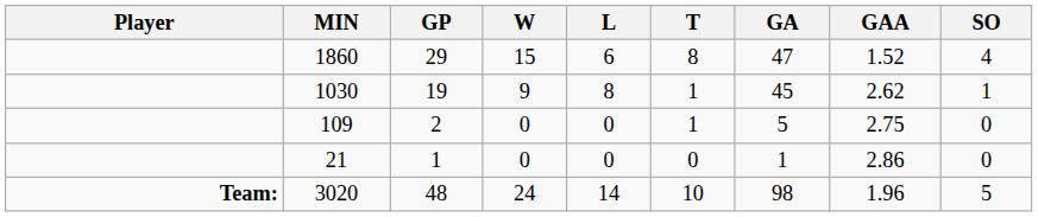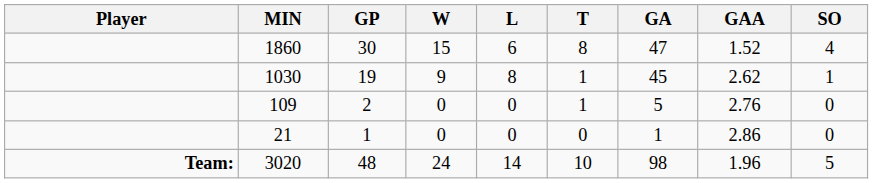1860 | GP: 29 -> 30
109 | GAA: 2.75 -> 2.76
